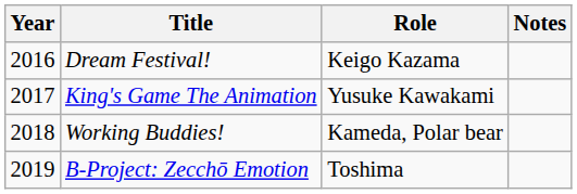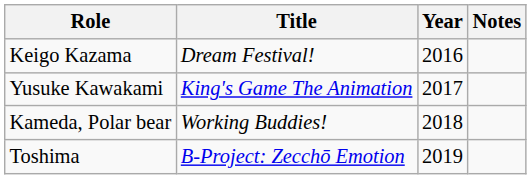columns swapped: Year <-> Role
